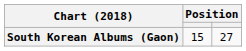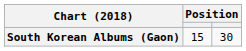South Korean Albums (Gaon) | column 3: 27 -> 30
